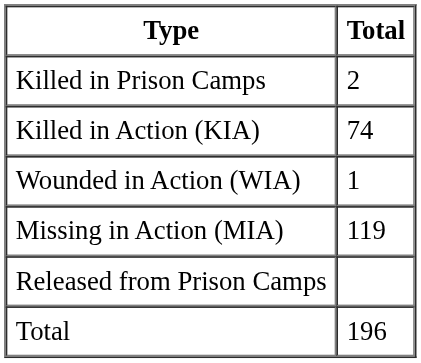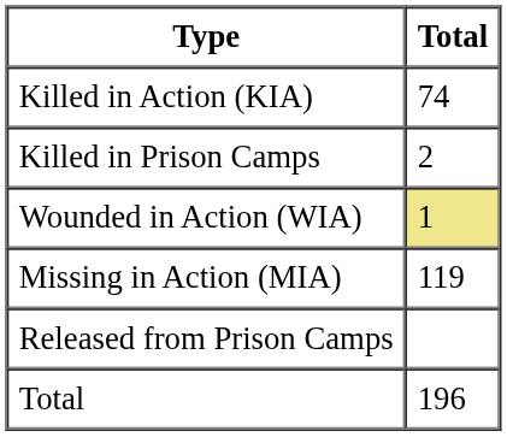rows swapped: Killed in Action (KIA) <-> Killed in Prison Camps
Wounded in Action (WIA) | Total: no background -> khaki background
